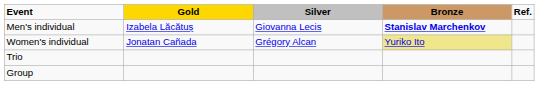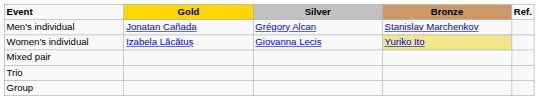Men's individual | Gold: Izabela Lăcătuș -> Jonatan Cañada
Men's individual | Silver: Giovanna Lecis -> Grégory Alcan
Men's individual | Bronze: bold -> normal
Women's individual | Gold: Jonatan Cañada -> Izabela Lăcătuș
Women's individual | Silver: Grégory Alcan -> Giovanna Lecis
+ row: Mixed pair
